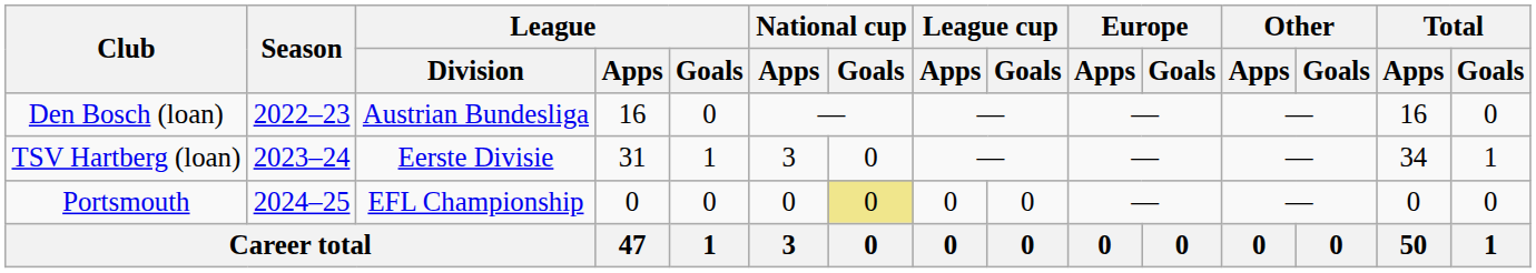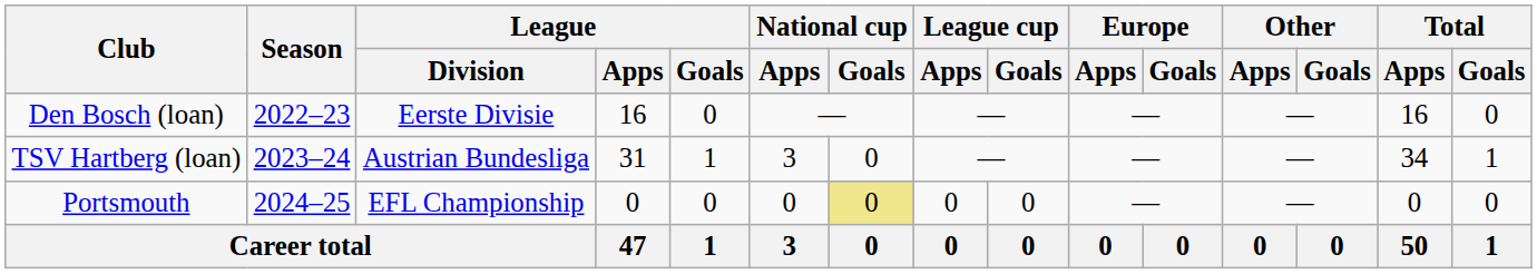Den Bosch (loan) | League / Division: Austrian Bundesliga -> Eerste Divisie
TSV Hartberg (loan) | League / Division: Eerste Divisie -> Austrian Bundesliga
